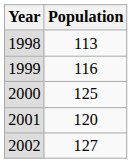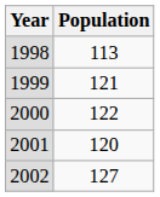1999 | Population: 116 -> 121
2000 | Population: 125 -> 122
